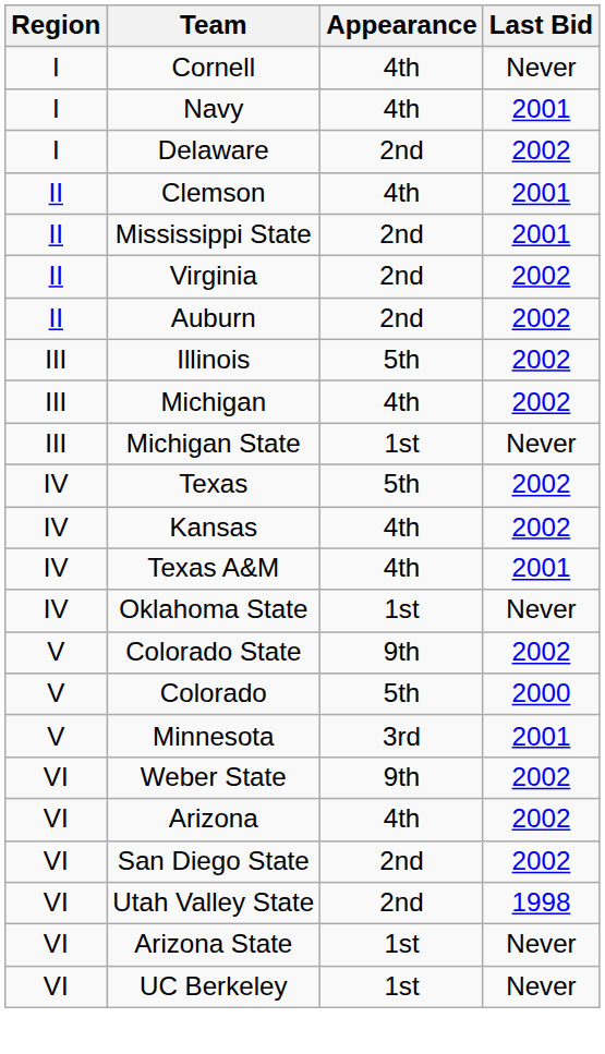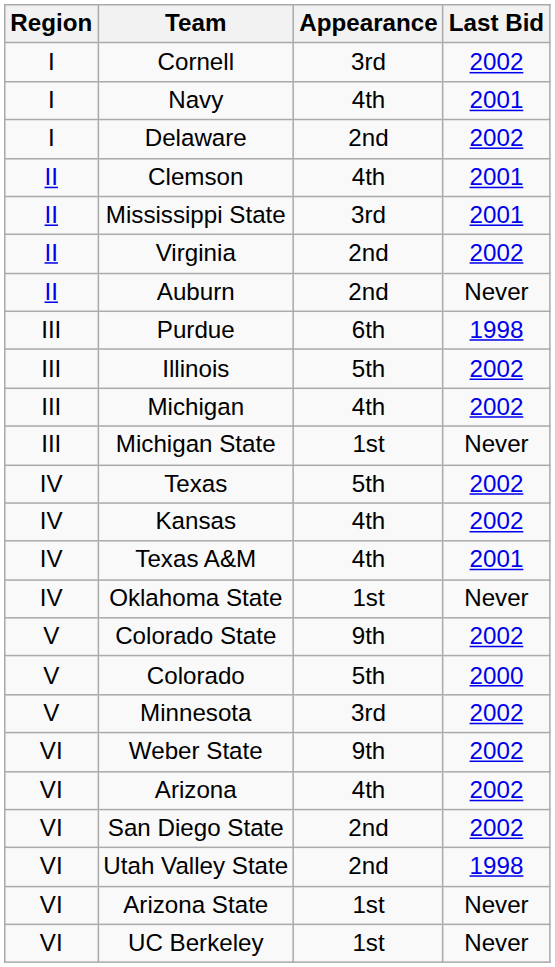Cornell | Appearance: 4th -> 3rd
Cornell | Last Bid: Never -> 2002
Mississippi State | Appearance: 2nd -> 3rd
Auburn | Last Bid: 2002 -> Never
+ row: III | Purdue | 6th | 1998
Minnesota | Last Bid: 2001 -> 2002
